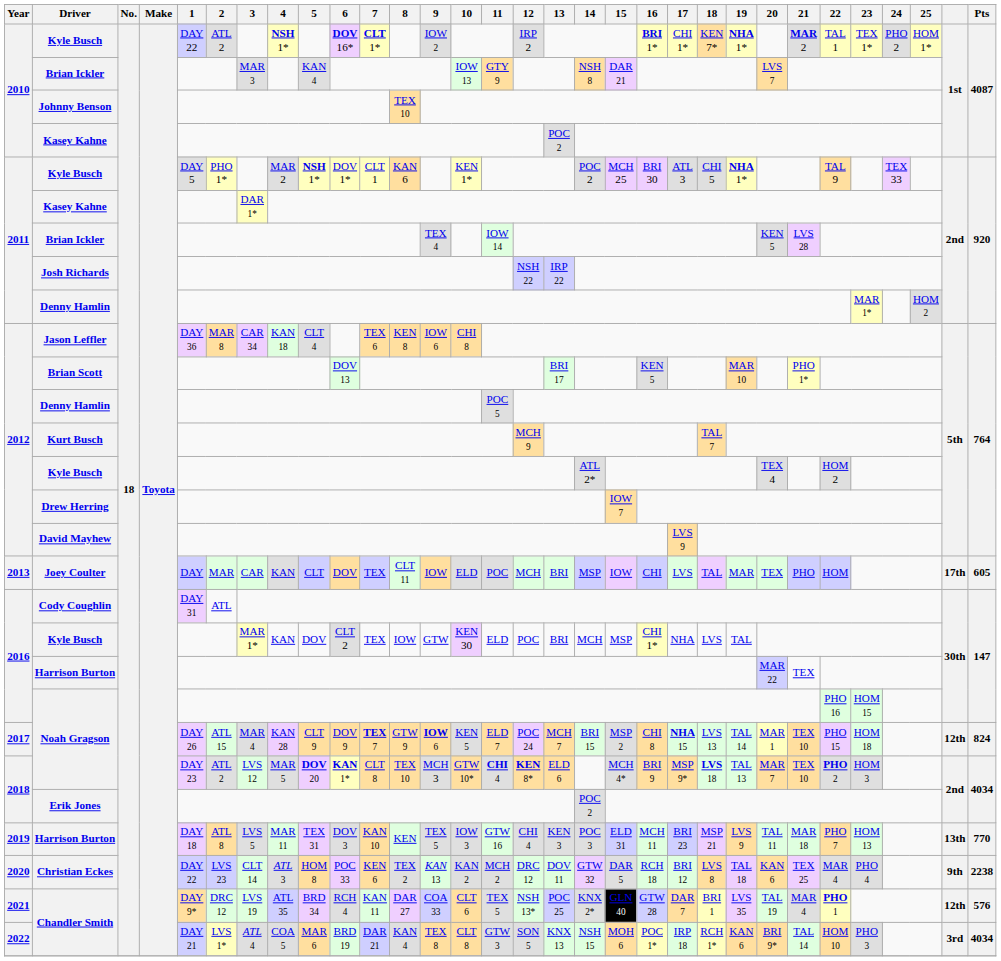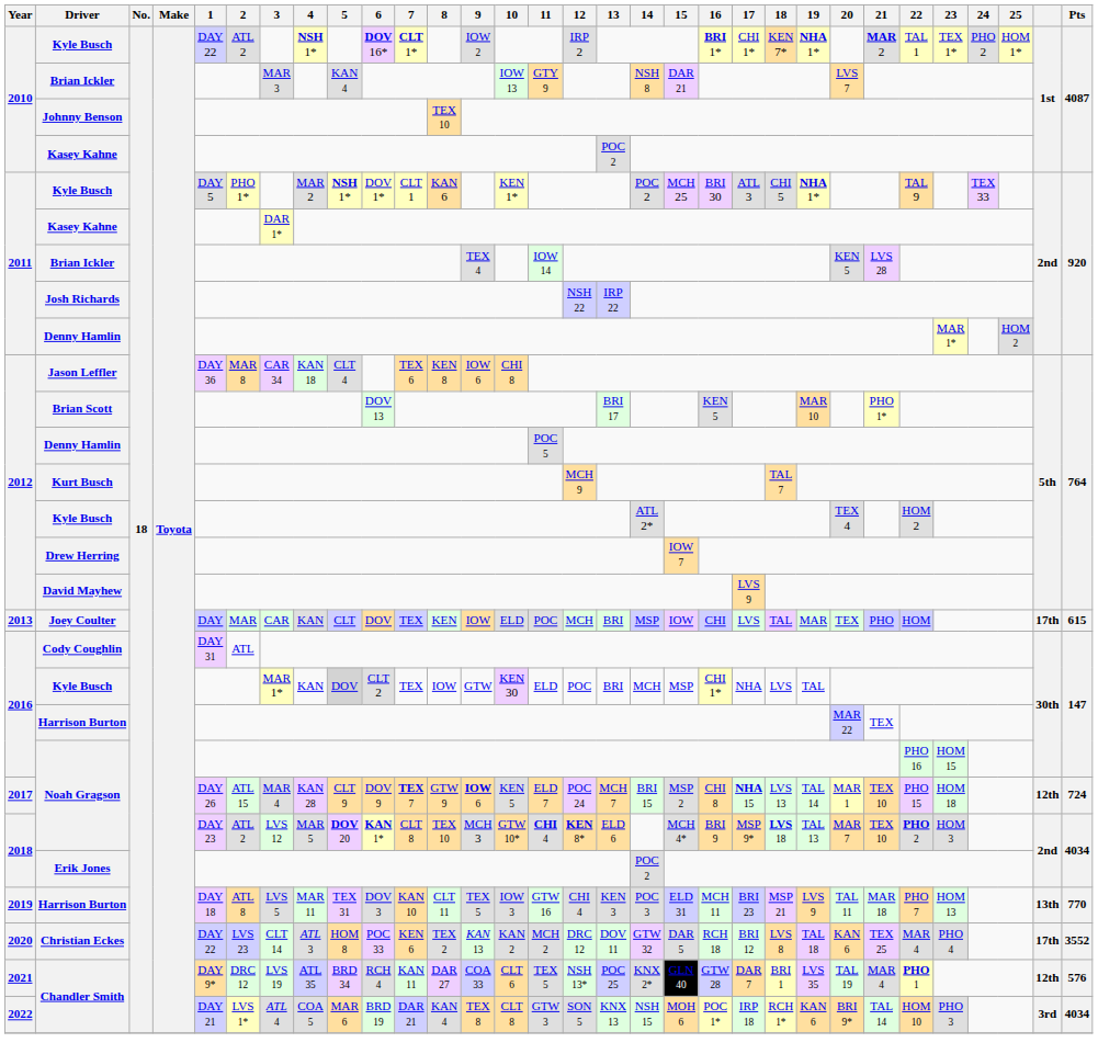Joey Coulter | 8: CLT 11 -> KEN
Joey Coulter | Pts: 605 -> 615
2016 / Kyle Busch | 5: no background -> lightgrey background
2017 / Noah Gragson | Pts: 824 -> 724
2019 / Harrison Burton | 8: KEN -> CLT 11
Christian Eckes | column 30: 9th -> 17th
Christian Eckes | Pts: 2238 -> 3552
